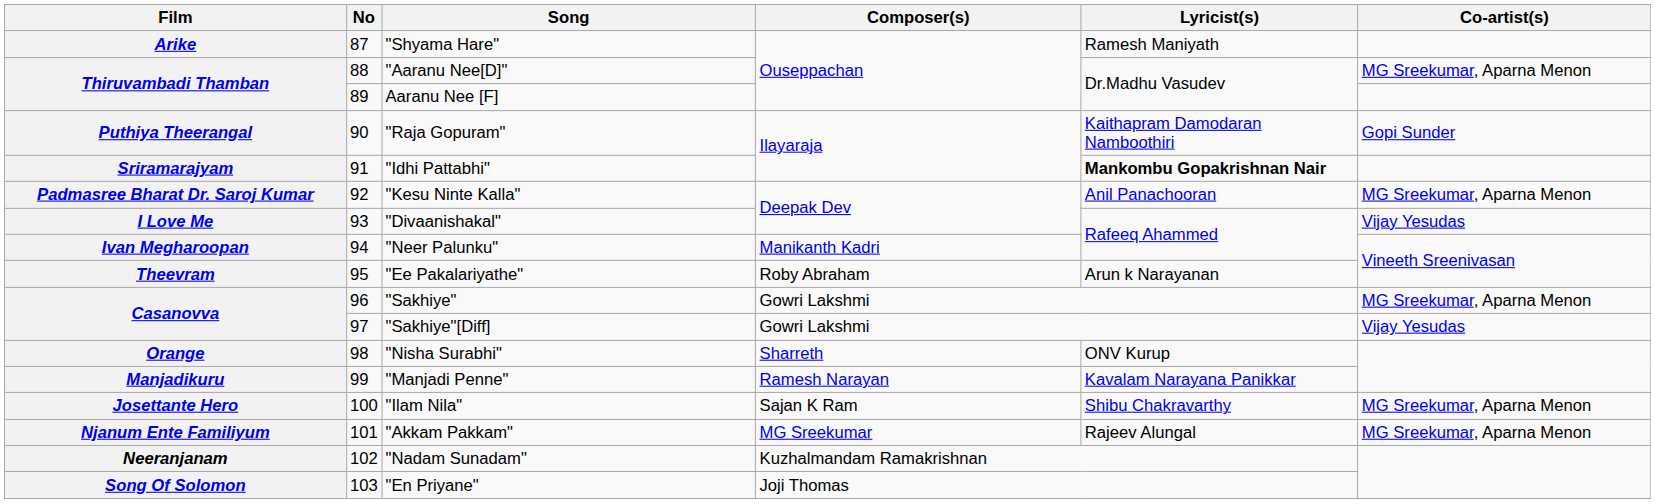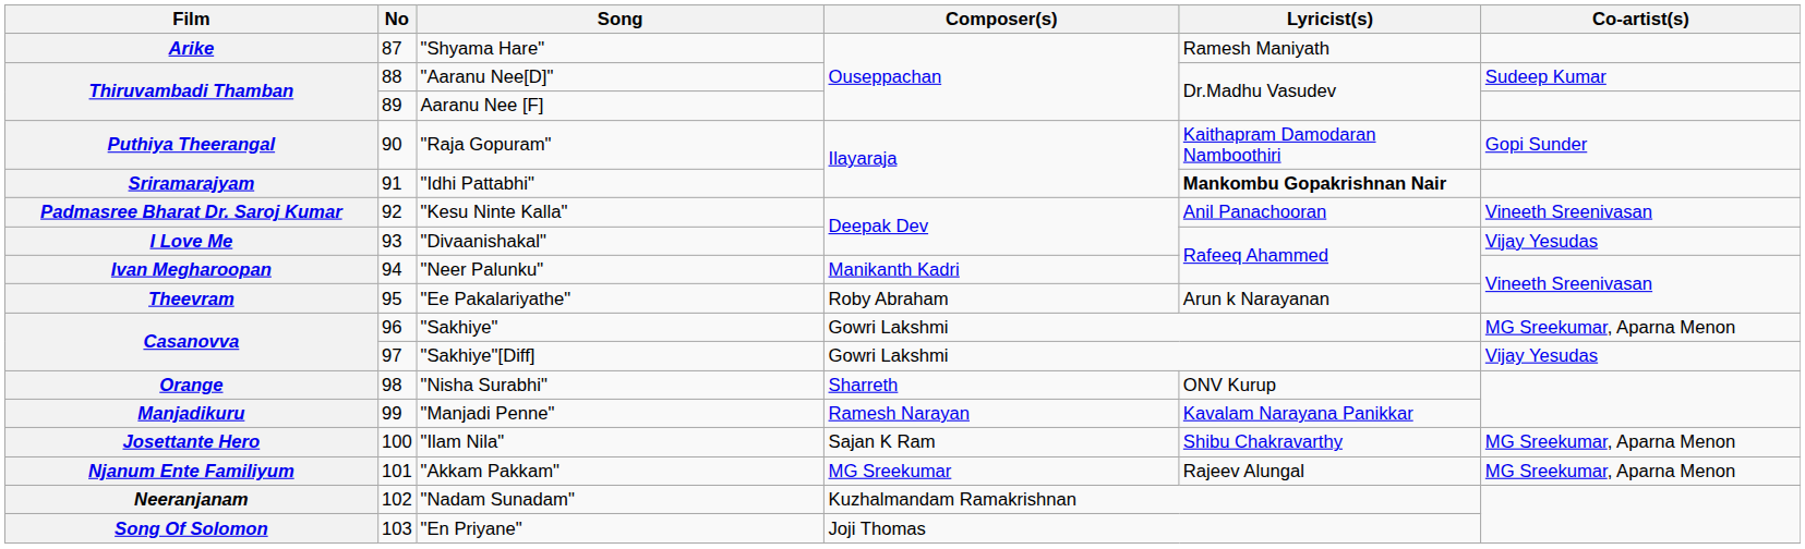"Aaranu Nee[D]" | Co-artist(s): MG Sreekumar, Aparna Menon -> Sudeep Kumar
"Kesu Ninte Kalla" | Co-artist(s): MG Sreekumar, Aparna Menon -> Vineeth Sreenivasan
